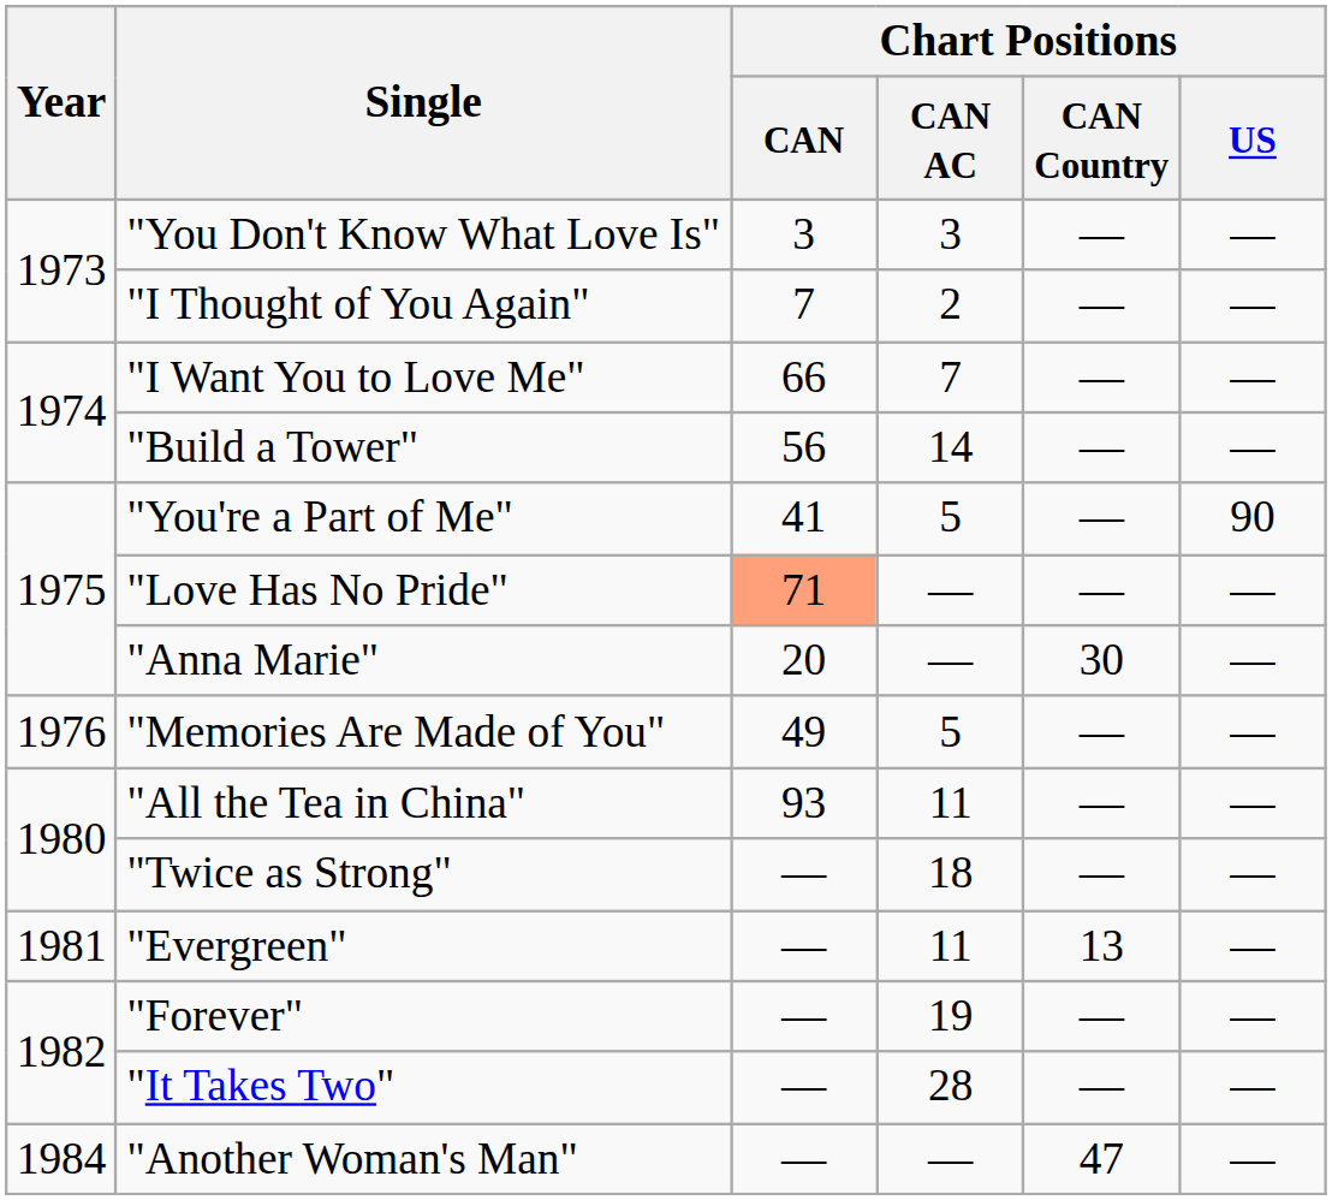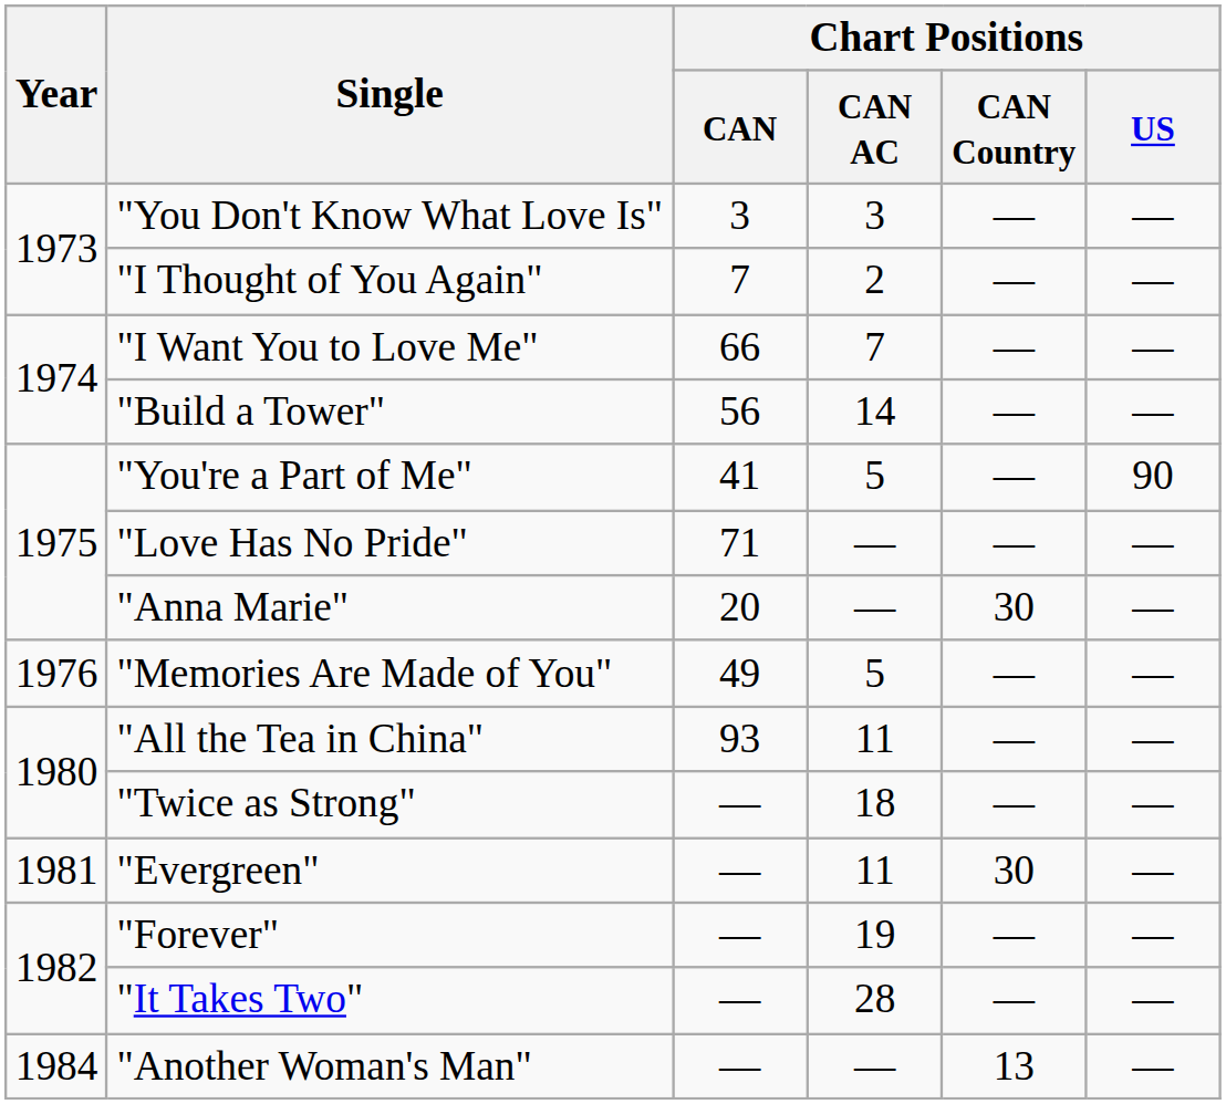"Love Has No Pride" | Chart Positions / CAN: lightsalmon background -> no background
"Evergreen" | Chart Positions / CAN Country: 13 -> 30
"Another Woman's Man" | Chart Positions / CAN Country: 47 -> 13
